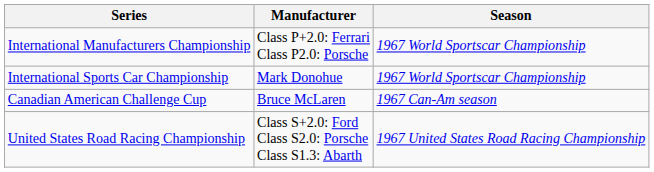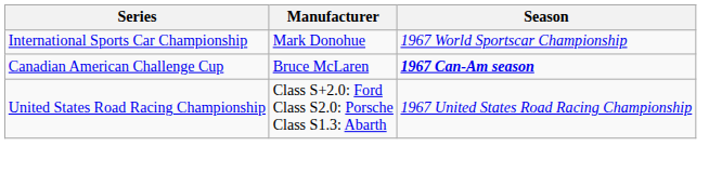- row: International Manufacturers Championship | Class P+2.0: Ferrari Class P2.0: Porsche | 1967 World Sportscar Championship
Canadian American Challenge Cup | Season: normal -> bold
